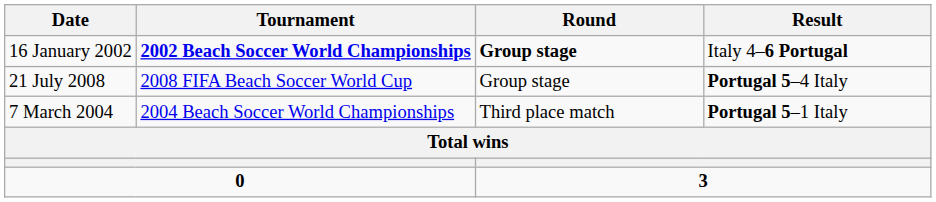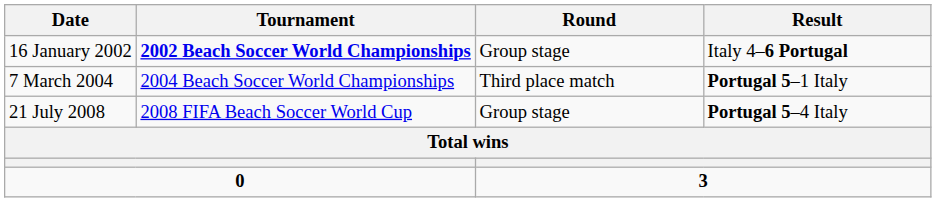16 January 2002 | Round: bold -> normal
rows swapped: 7 March 2004 <-> 21 July 2008
